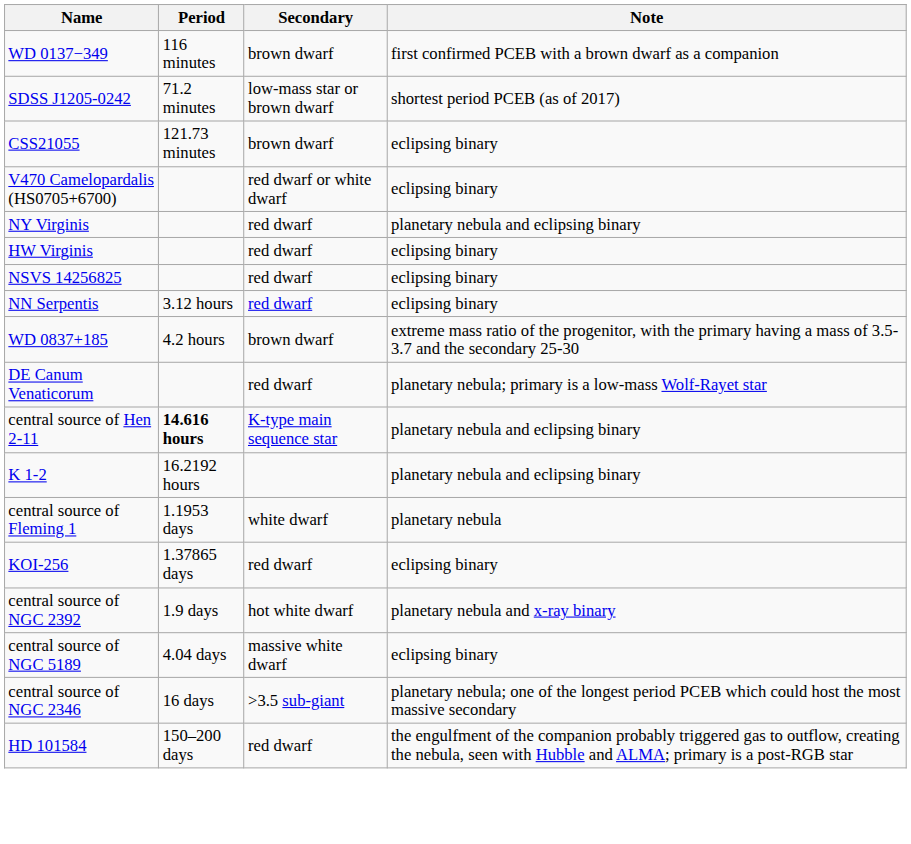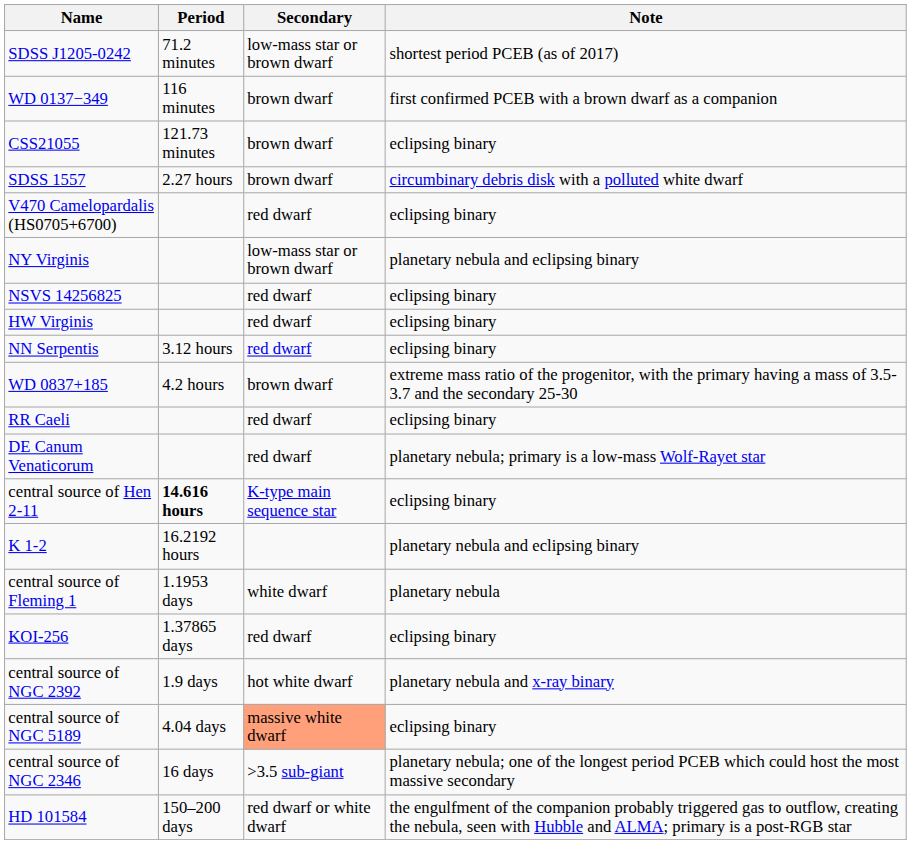rows swapped: SDSS J1205-0242 <-> WD 0137−349
+ row: SDSS 1557 | 2.27 hours | brown dwarf | circumbinary debris disk with a polluted white dwarf
V470 Camelopardalis (HS0705+6700) | Secondary: red dwarf or white dwarf -> red dwarf
NY Virginis | Secondary: red dwarf -> low-mass star or brown dwarf
rows swapped: NSVS 14256825 <-> HW Virginis
+ row: RR Caeli | red dwarf | eclipsing binary
central source of Hen 2-11 | Note: planetary nebula and eclipsing binary -> eclipsing binary
central source of NGC 5189 | Secondary: no background -> lightsalmon background
HD 101584 | Secondary: red dwarf -> red dwarf or white dwarf
